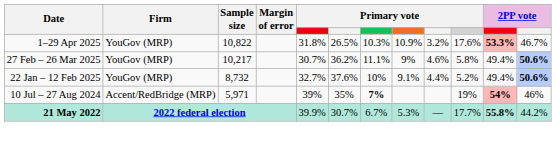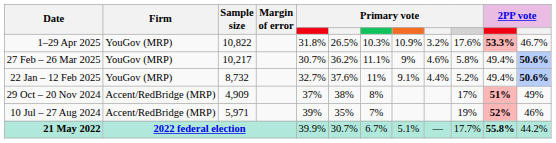22 Jan – 12 Feb 2025 | column 7: 10% -> 11%
+ row: 29 Oct – 20 Nov 2024 | Accent/RedBridge (MRP) | 4,909 | 37% | 38% | 8% | 17% | 51% | 49%
10 Jul – 27 Aug 2024 | column 7: bold -> normal
10 Jul – 27 Aug 2024 | column 11: 54% -> 52%
21 May 2022 | column 8: 5.3% -> 5.1%
